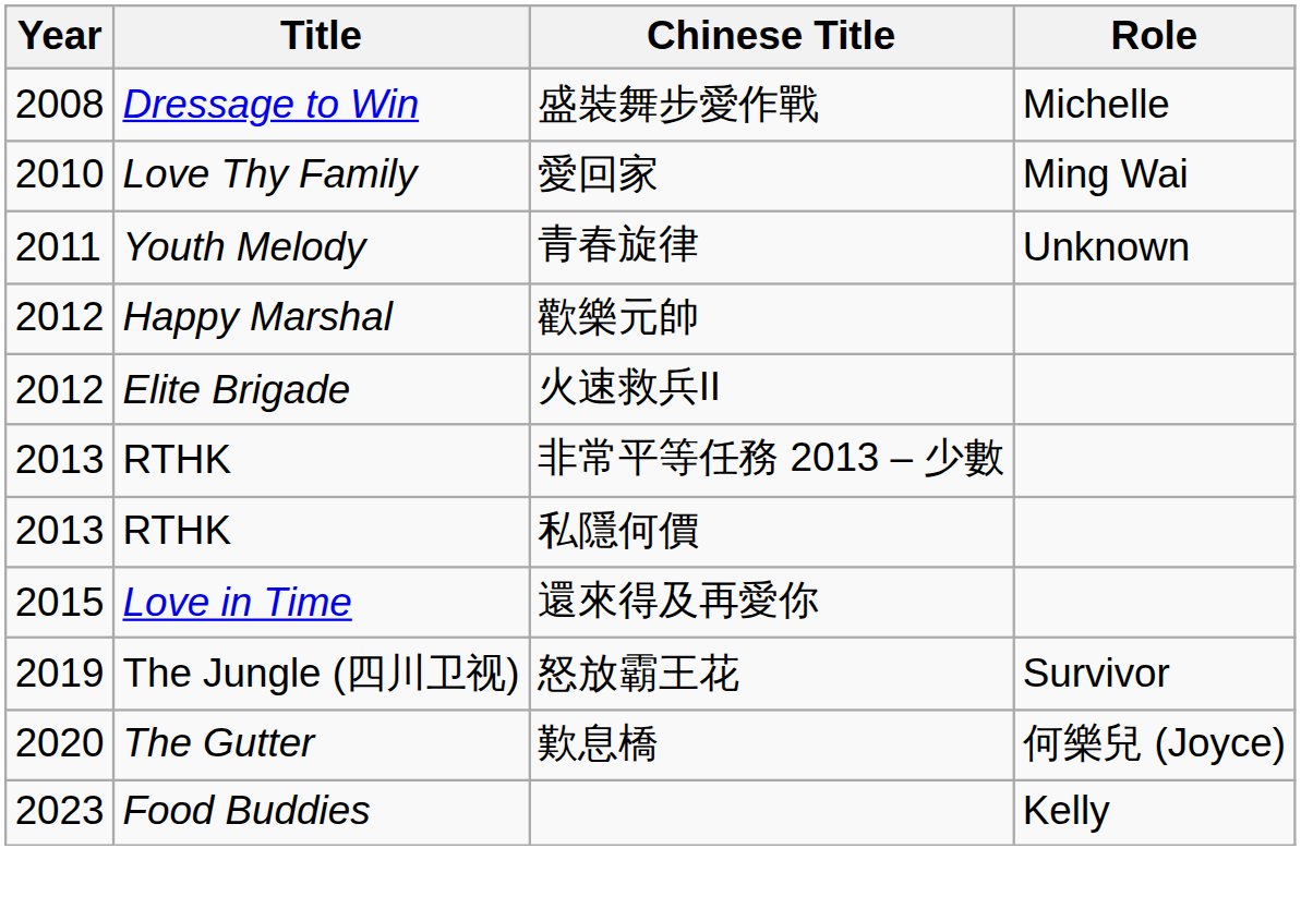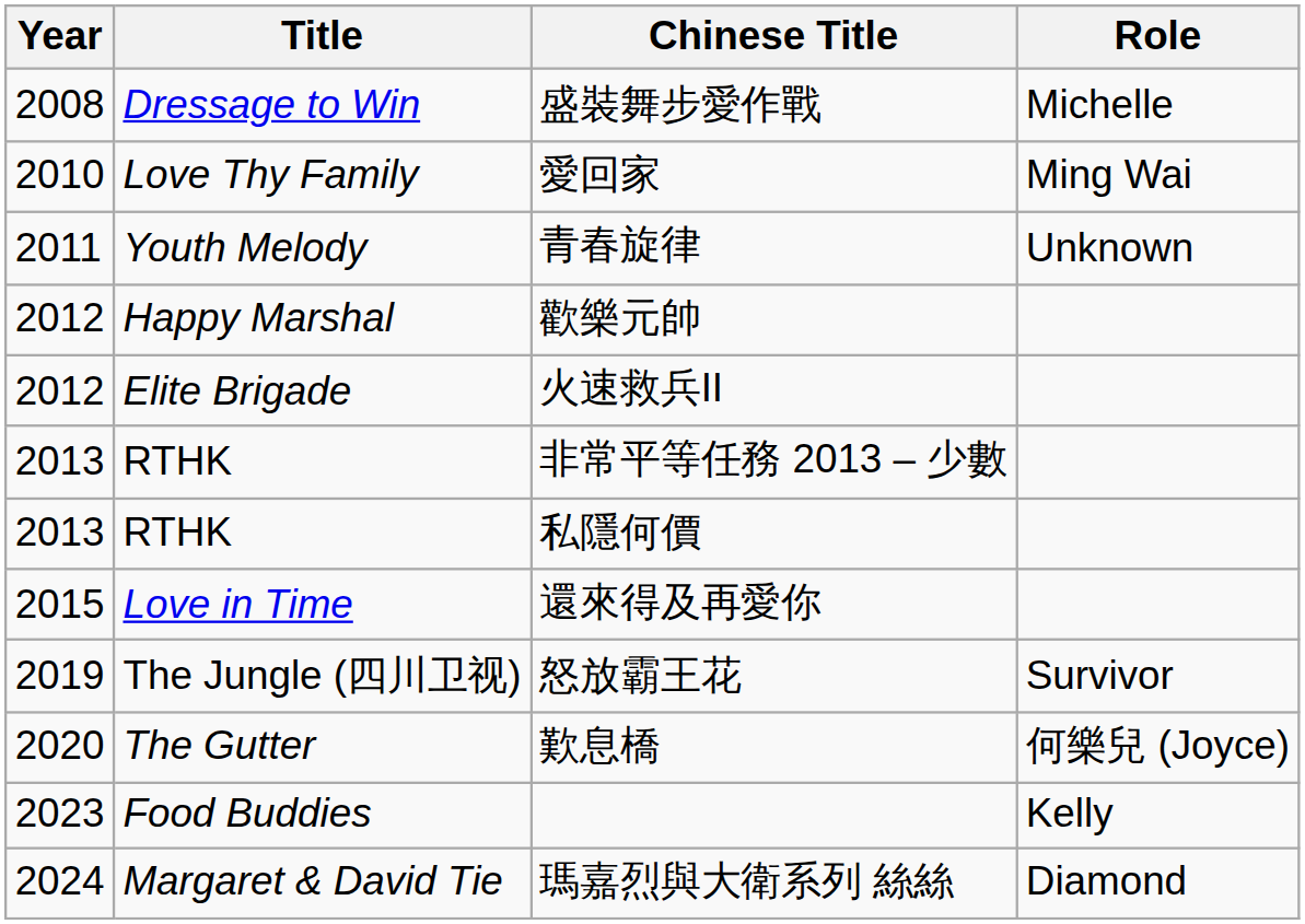+ row: 2024 | Margaret & David Tie | 瑪嘉烈與大衛系列 絲絲 | Diamond
